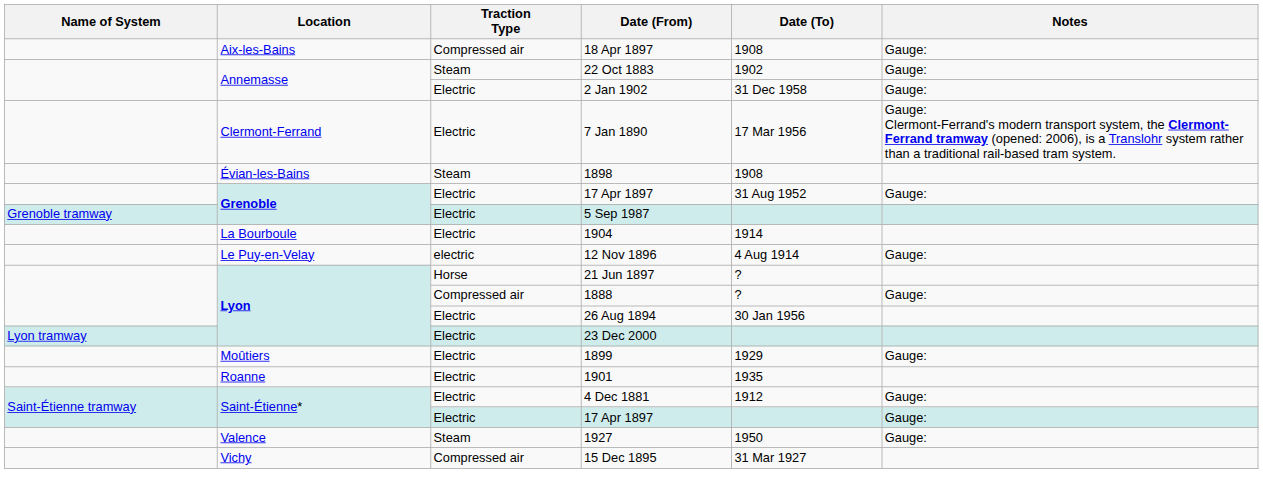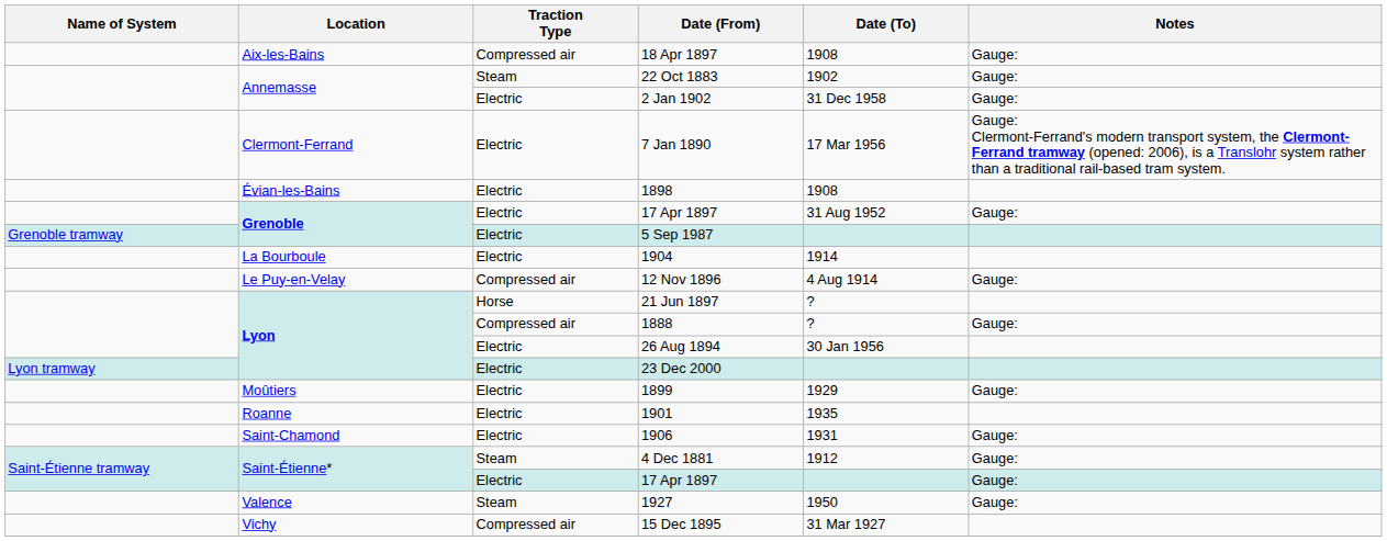1898 | Traction Type: Steam -> Electric
12 Nov 1896 | Traction Type: electric -> Compressed air
+ row: Saint-Chamond | Electric | 1906 | 1931 | Gauge:
4 Dec 1881 | Traction Type: Electric -> Steam
